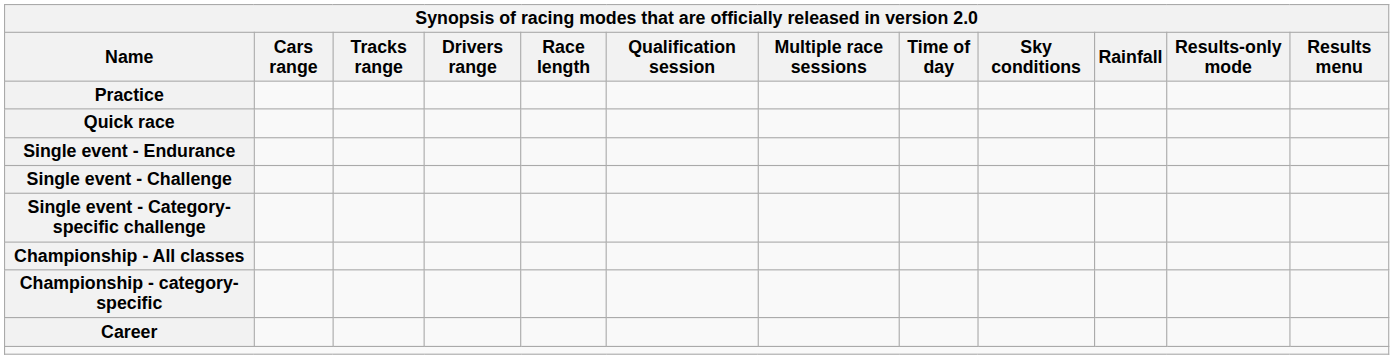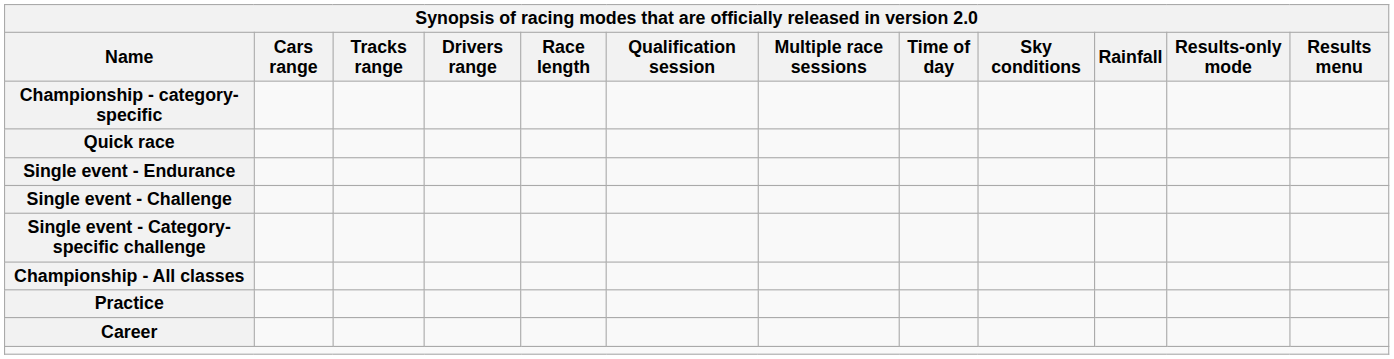rows swapped: Practice <-> Championship - category-specific
